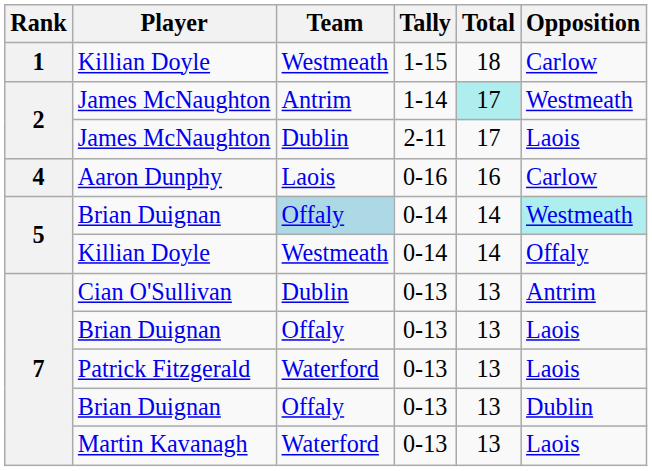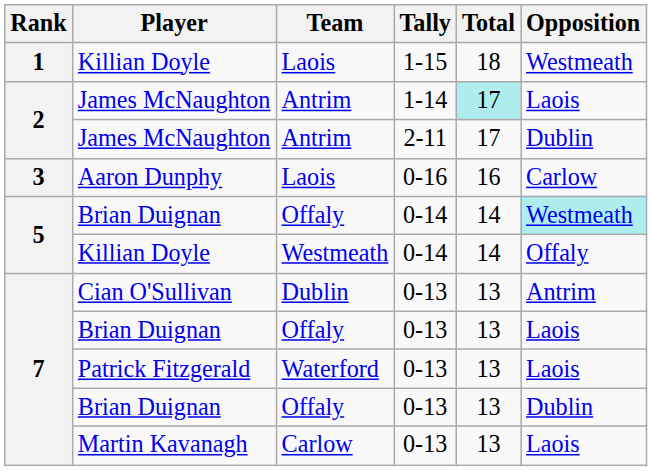Killian Doyle / 1-15 | Team: Westmeath -> Laois
Killian Doyle / 1-15 | Opposition: Carlow -> Westmeath
James McNaughton / 1-14 | Opposition: Westmeath -> Laois
James McNaughton / 2-11 | Team: Dublin -> Antrim
James McNaughton / 2-11 | Opposition: Laois -> Dublin
Aaron Dunphy | Rank: 4 -> 3
Brian Duignan / 0-14 | Team: lightblue background -> no background
Martin Kavanagh | Team: Waterford -> Carlow
